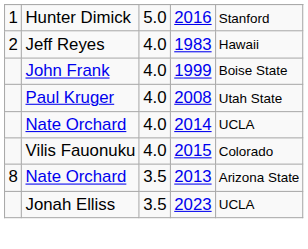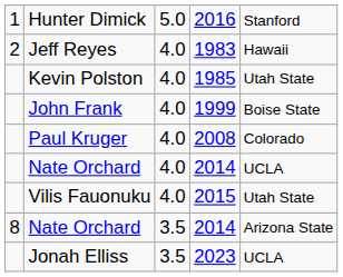+ row: Kevin Polston | 4.0 | 1985 | Utah State
Paul Kruger | column 5: Utah State -> Colorado
Vilis Fauonuku | column 5: Colorado -> Utah State
8 / Nate Orchard | column 4: 2013 -> 2014
